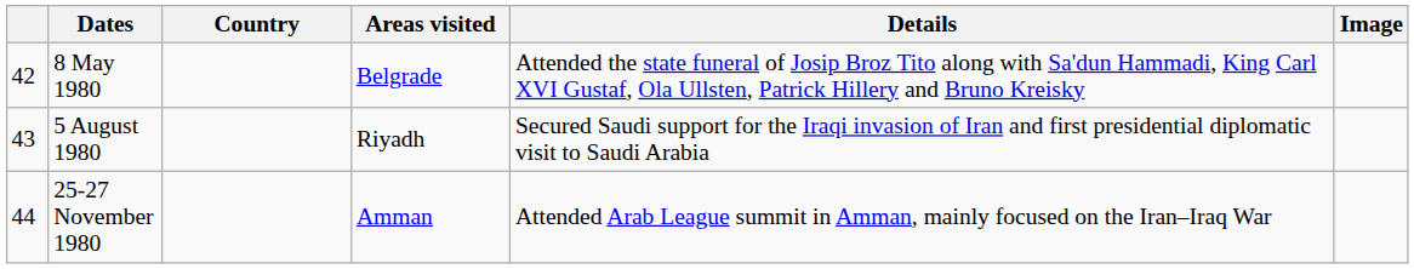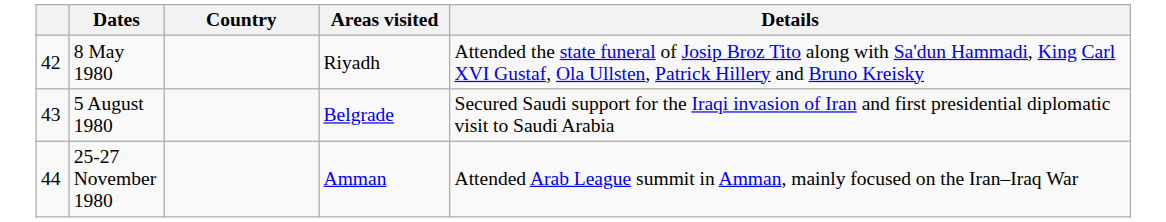- column: Image
8 May 1980 | Areas visited: Belgrade -> Riyadh
5 August 1980 | Areas visited: Riyadh -> Belgrade
